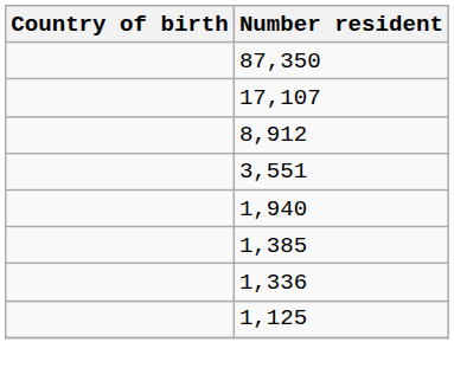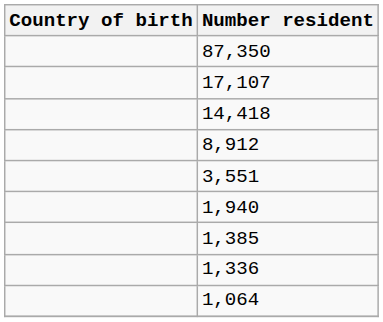+ row: 14,418
- row: 1,125
+ row: 1,064
